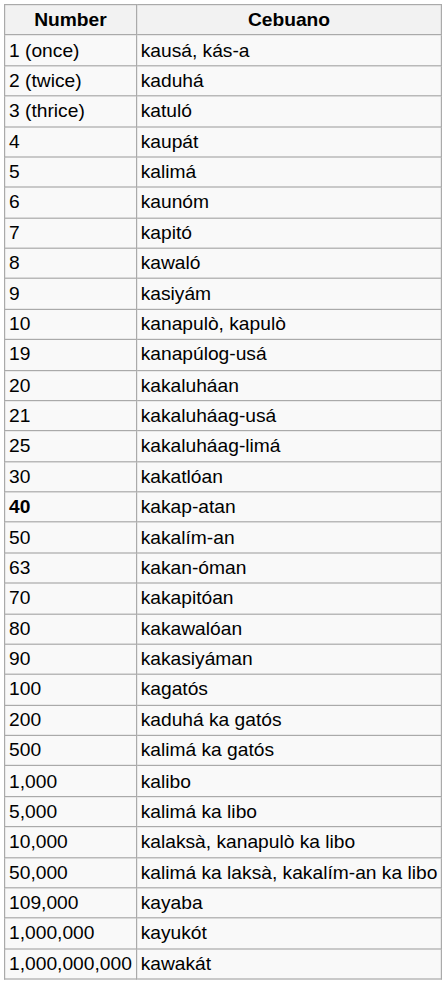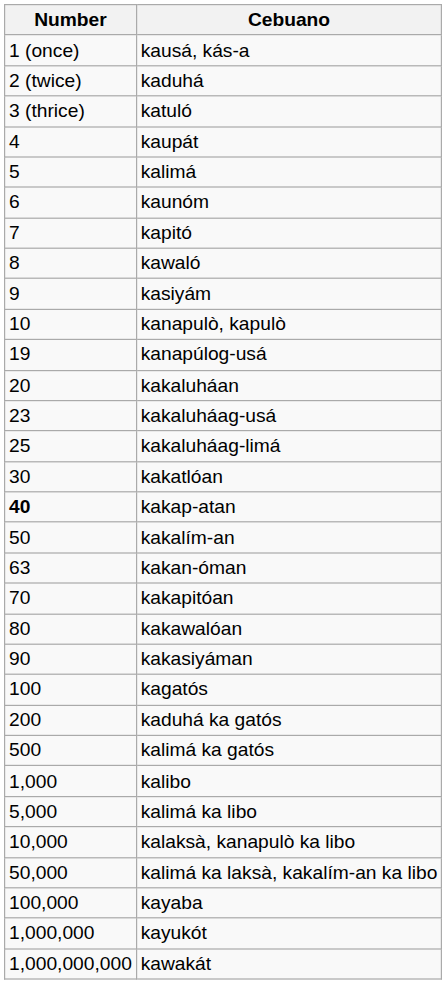kakaluháag-usá | Number: 21 -> 23
kayaba | Number: 109,000 -> 100,000
